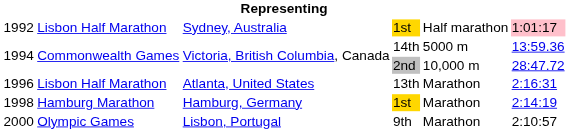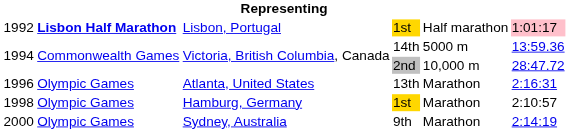1992 | column 2: normal -> bold
1992 | column 3: Sydney, Australia -> Lisbon, Portugal
1996 | column 2: Lisbon Half Marathon -> Olympic Games
1998 | column 2: Hamburg Marathon -> Olympic Games
1998 | column 6: 2:14:19 -> 2:10:57
2000 | column 3: Lisbon, Portugal -> Sydney, Australia
2000 | column 6: 2:10:57 -> 2:14:19
